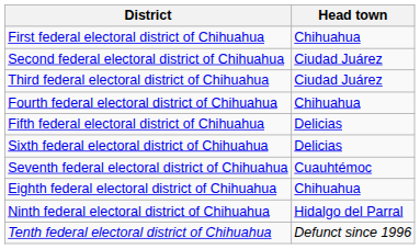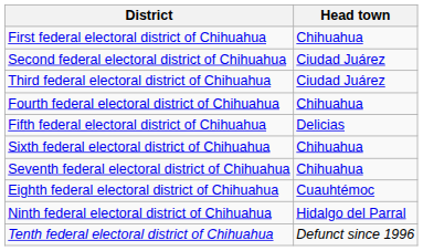Sixth federal electoral district of Chihuahua | Head town: Delicias -> Chihuahua
Seventh federal electoral district of Chihuahua | Head town: Cuauhtémoc -> Chihuahua
Eighth federal electoral district of Chihuahua | Head town: Chihuahua -> Cuauhtémoc
